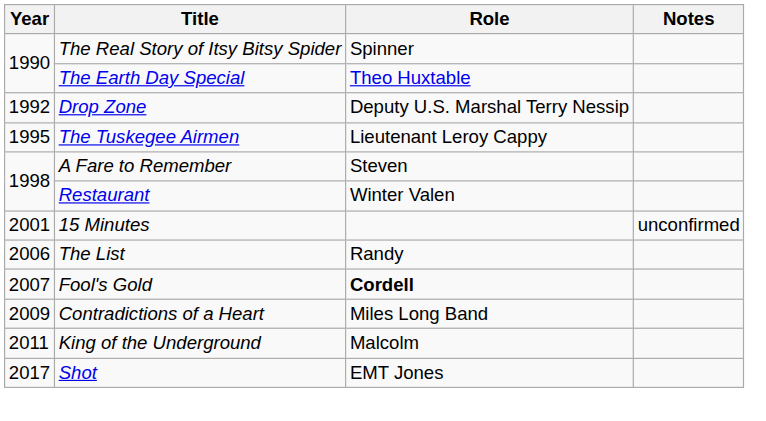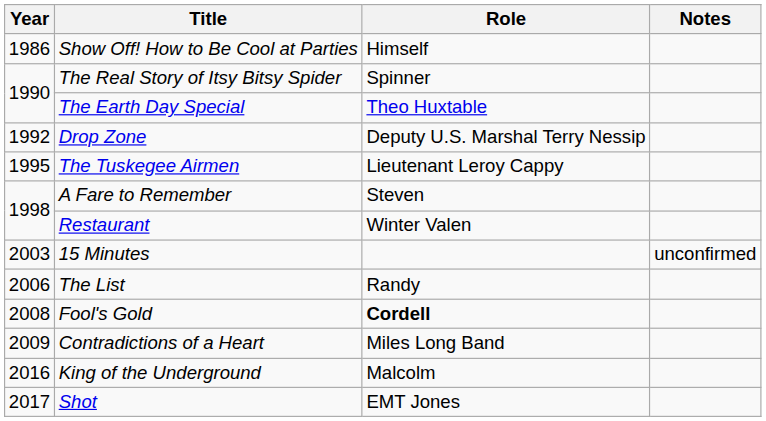+ row: 1986 | Show Off! How to Be Cool at Parties | Himself
15 Minutes | Year: 2001 -> 2003
Fool's Gold | Year: 2007 -> 2008
King of the Underground | Year: 2011 -> 2016
